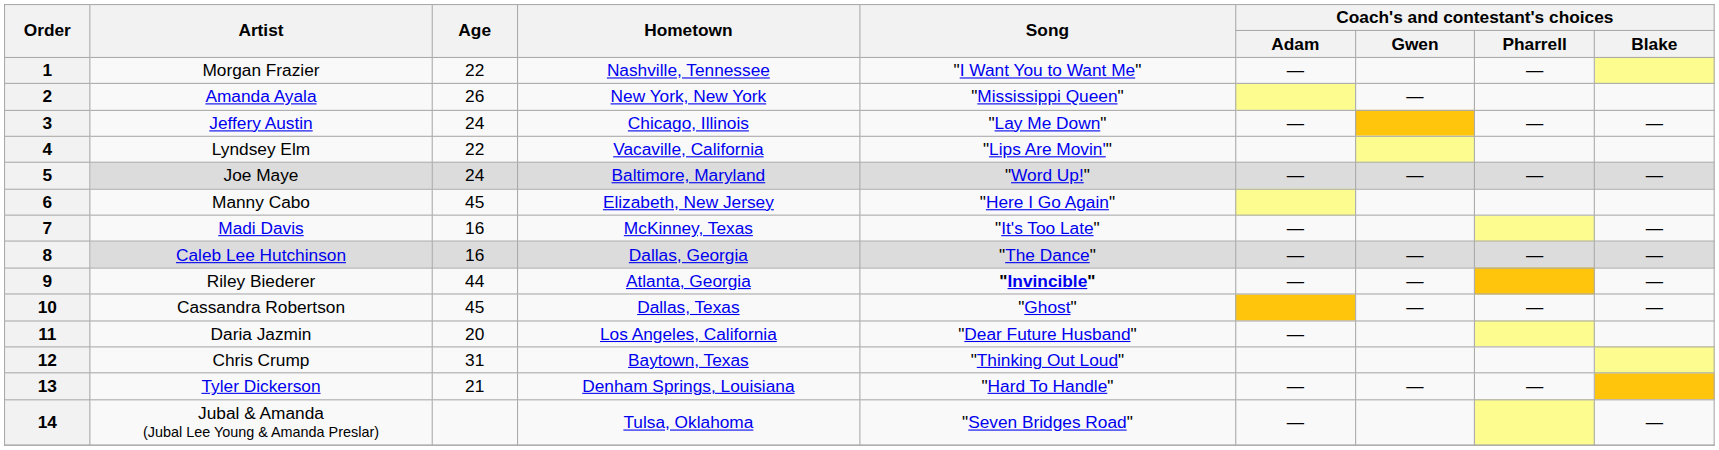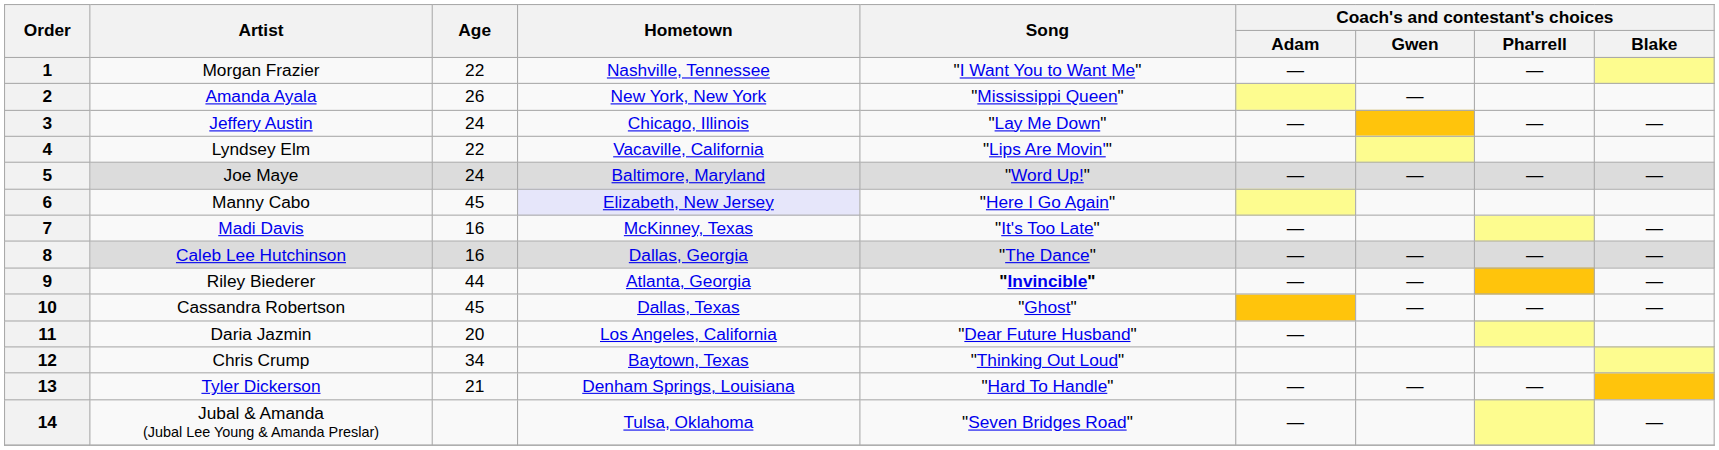6 | Hometown: no background -> lavender background
12 | Age: 31 -> 34
